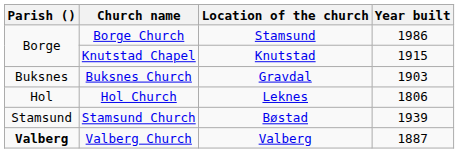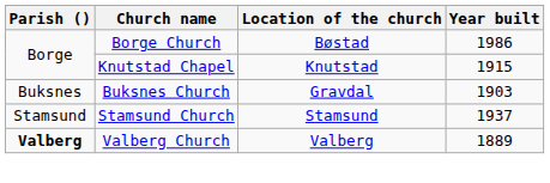Borge Church | Location of the church: Stamsund -> Bøstad
- row: Hol | Hol Church | Leknes | 1806
Stamsund Church | Location of the church: Bøstad -> Stamsund
Stamsund Church | Year built: 1939 -> 1937
Valberg Church | Year built: 1887 -> 1889
